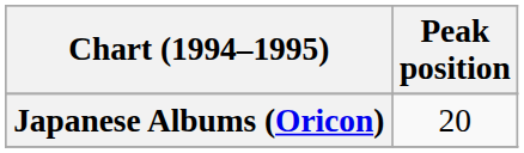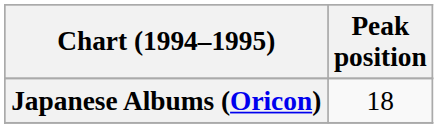Japanese Albums (Oricon) | Peak position: 20 -> 18
